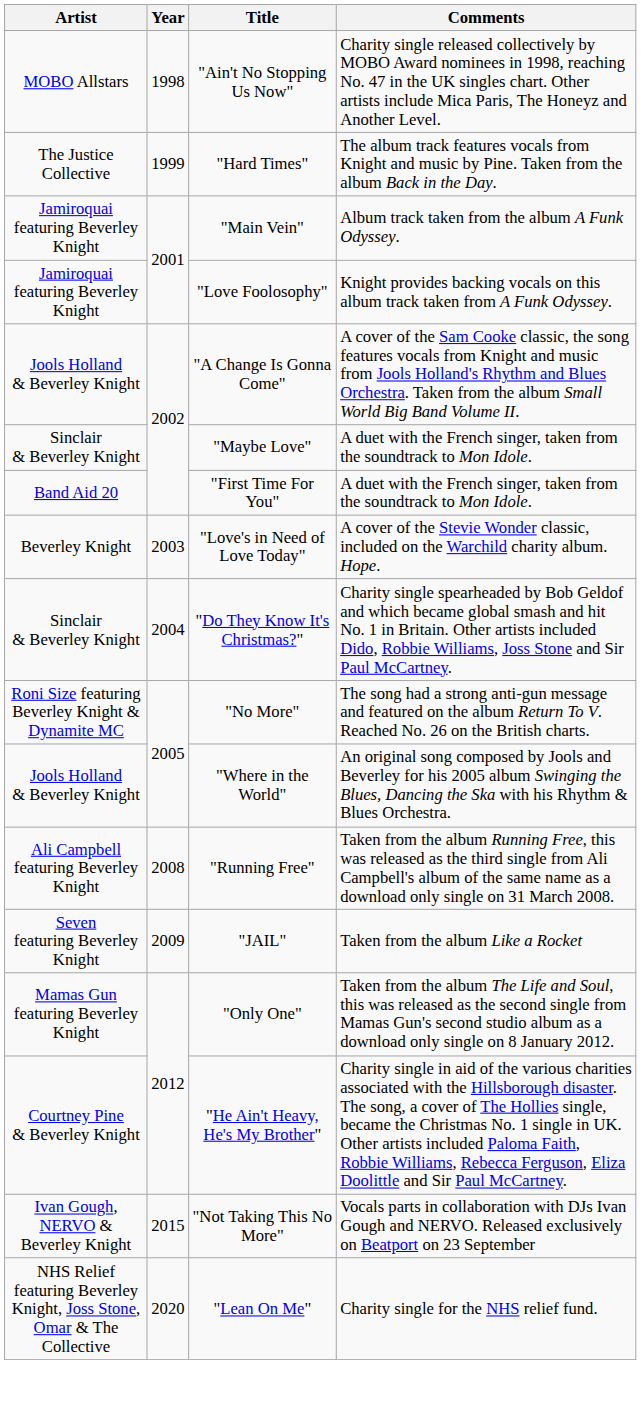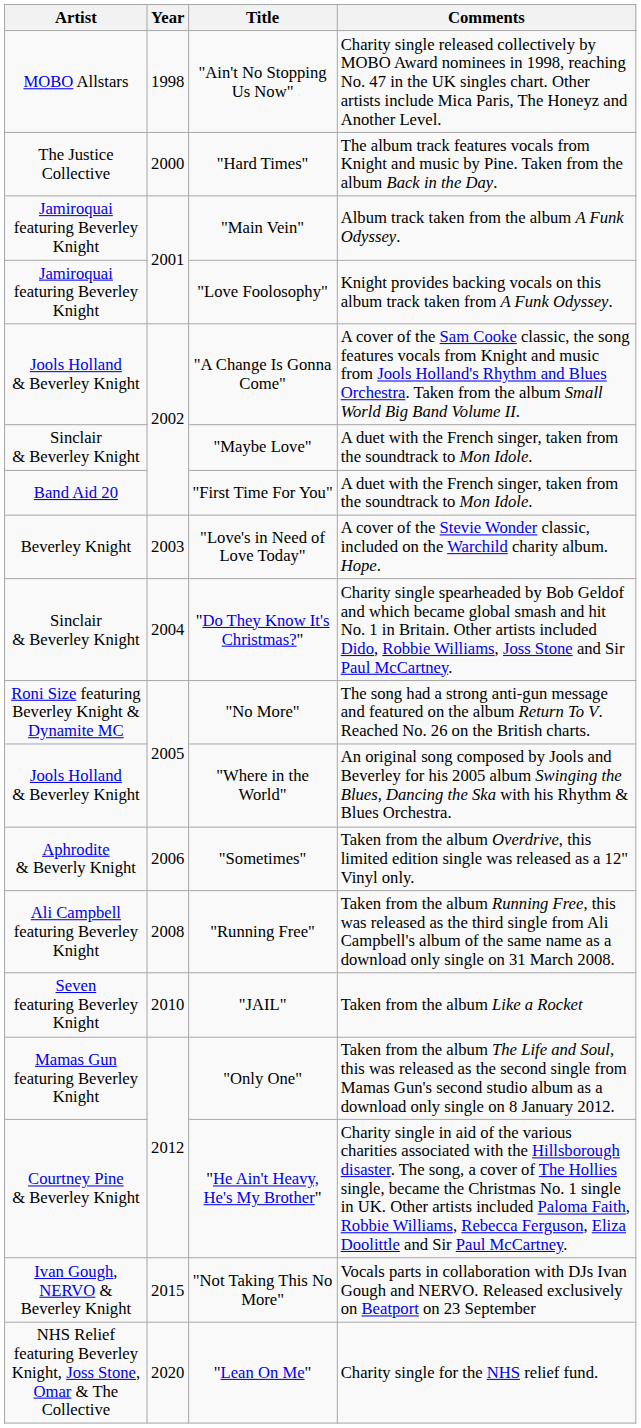"Hard Times" | Year: 1999 -> 2000
+ row: Aphrodite & Beverly Knight | 2006 | "Sometimes" | Taken from the album Overdrive, this limited edition single was released as a 12" Vinyl only.
"JAIL" | Year: 2009 -> 2010
